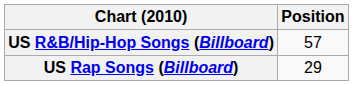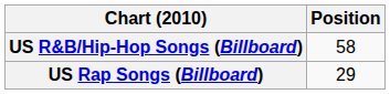US R&B/Hip-Hop Songs (Billboard) | Position: 57 -> 58
